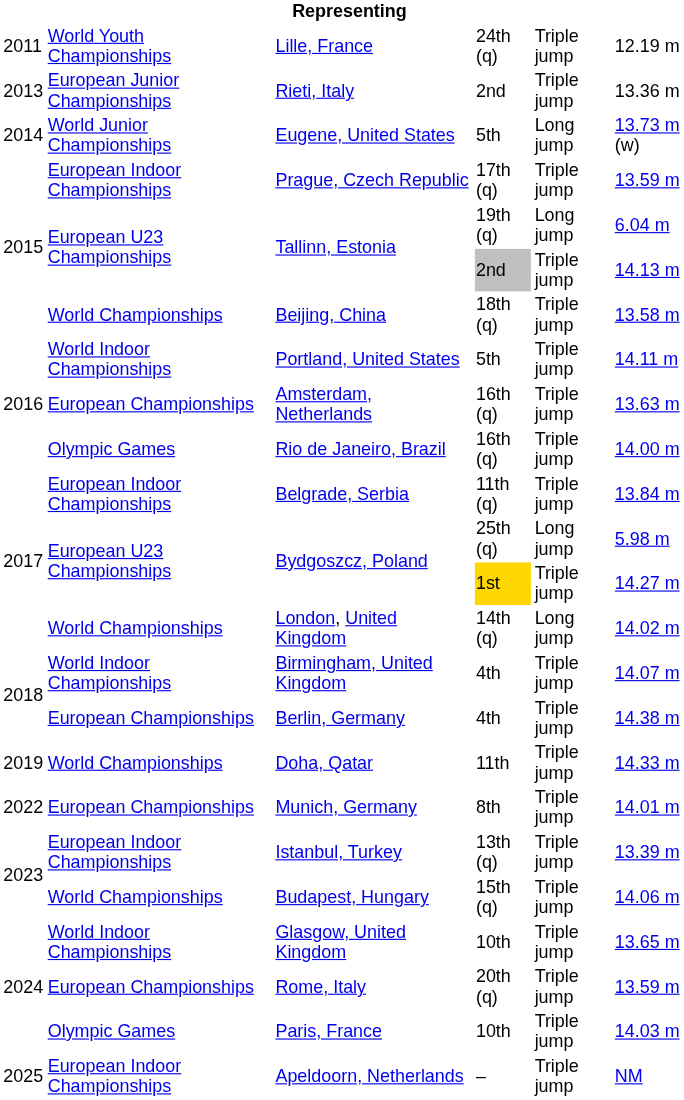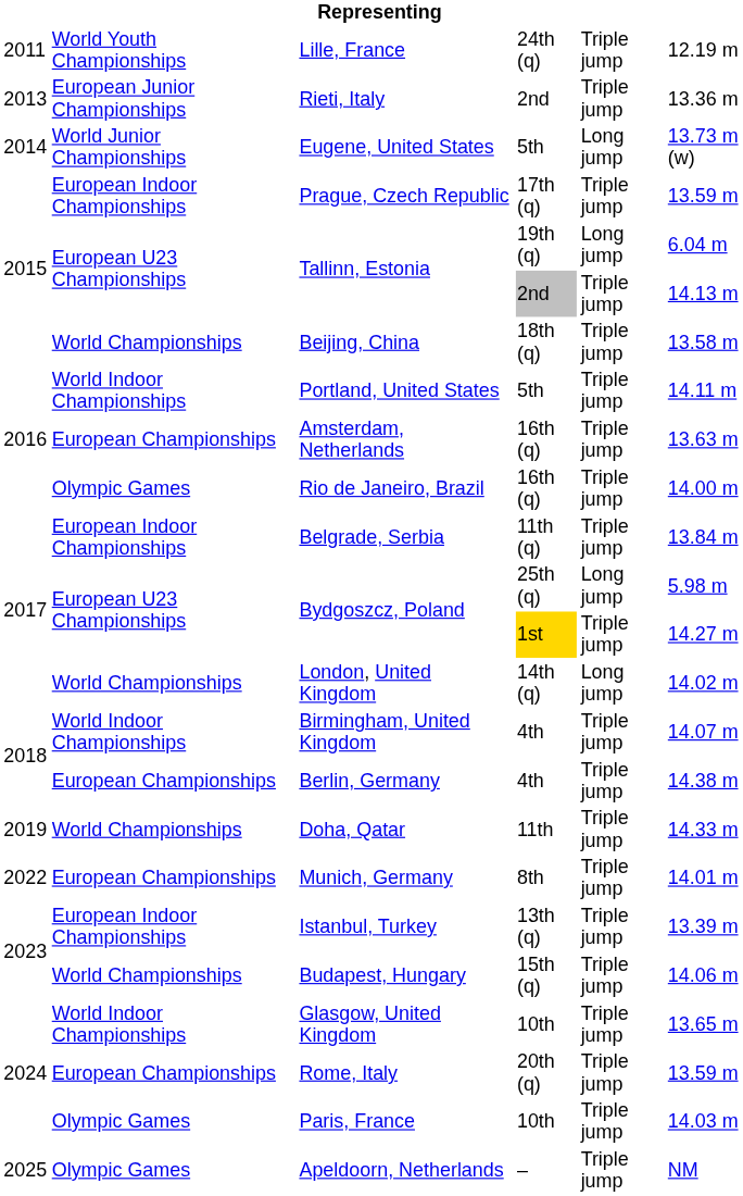Apeldoorn, Netherlands | column 2: European Indoor Championships -> Olympic Games
